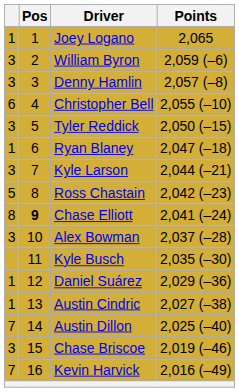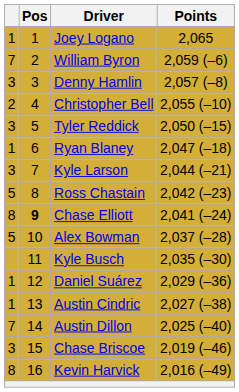William Byron | column 1: 3 -> 7
Christopher Bell | column 1: 6 -> 2
Alex Bowman | column 1: 3 -> 5
Kevin Harvick | column 1: 7 -> 8
